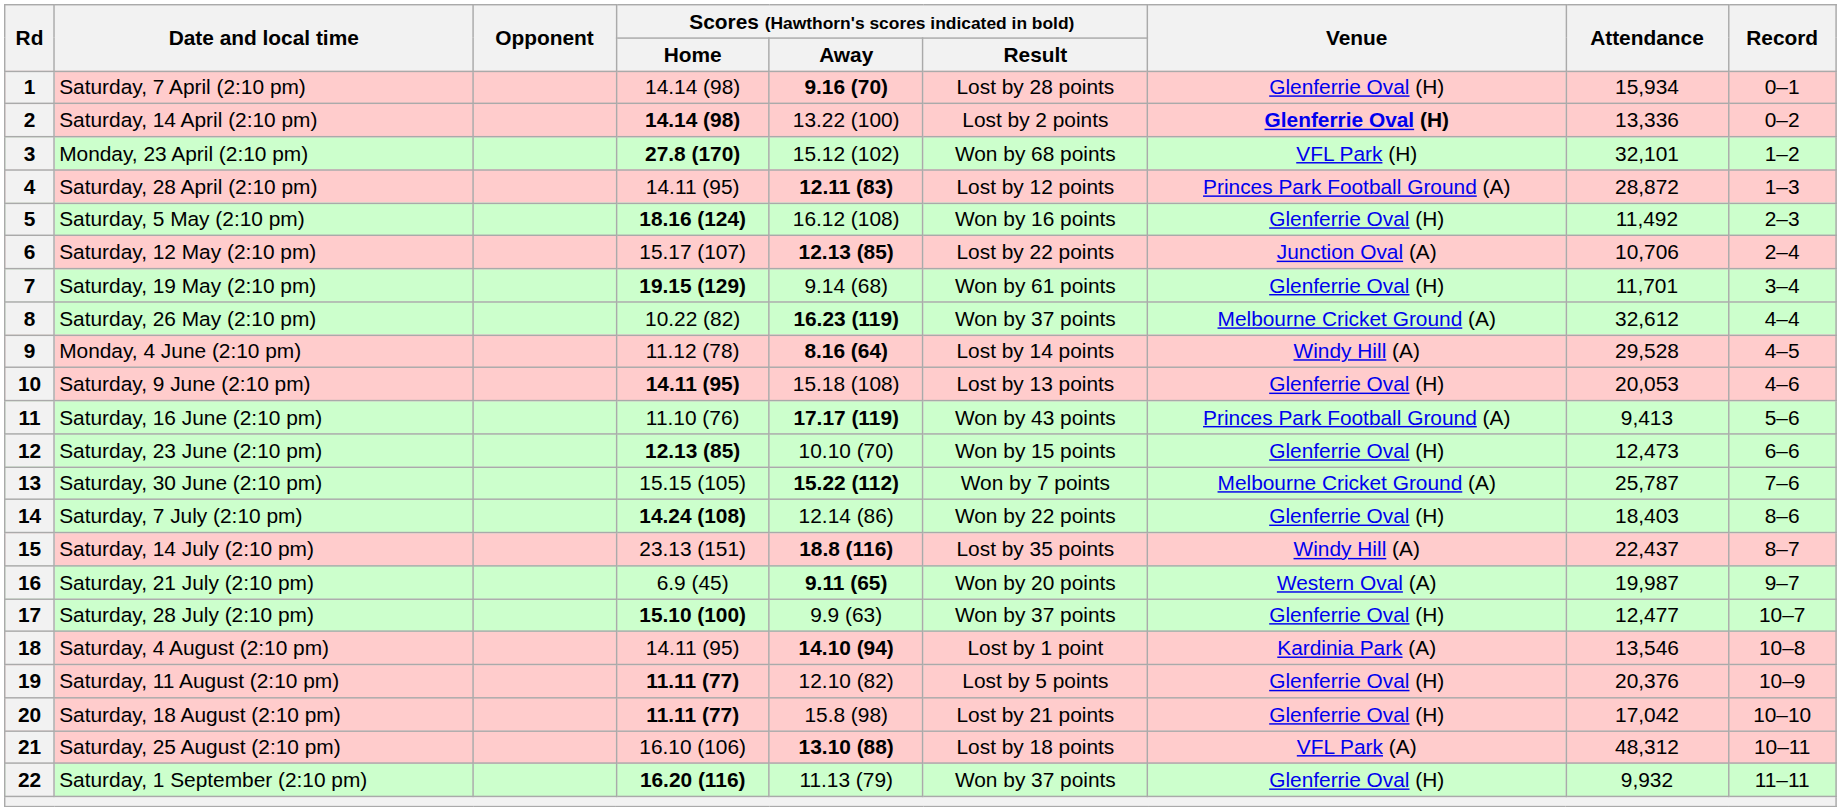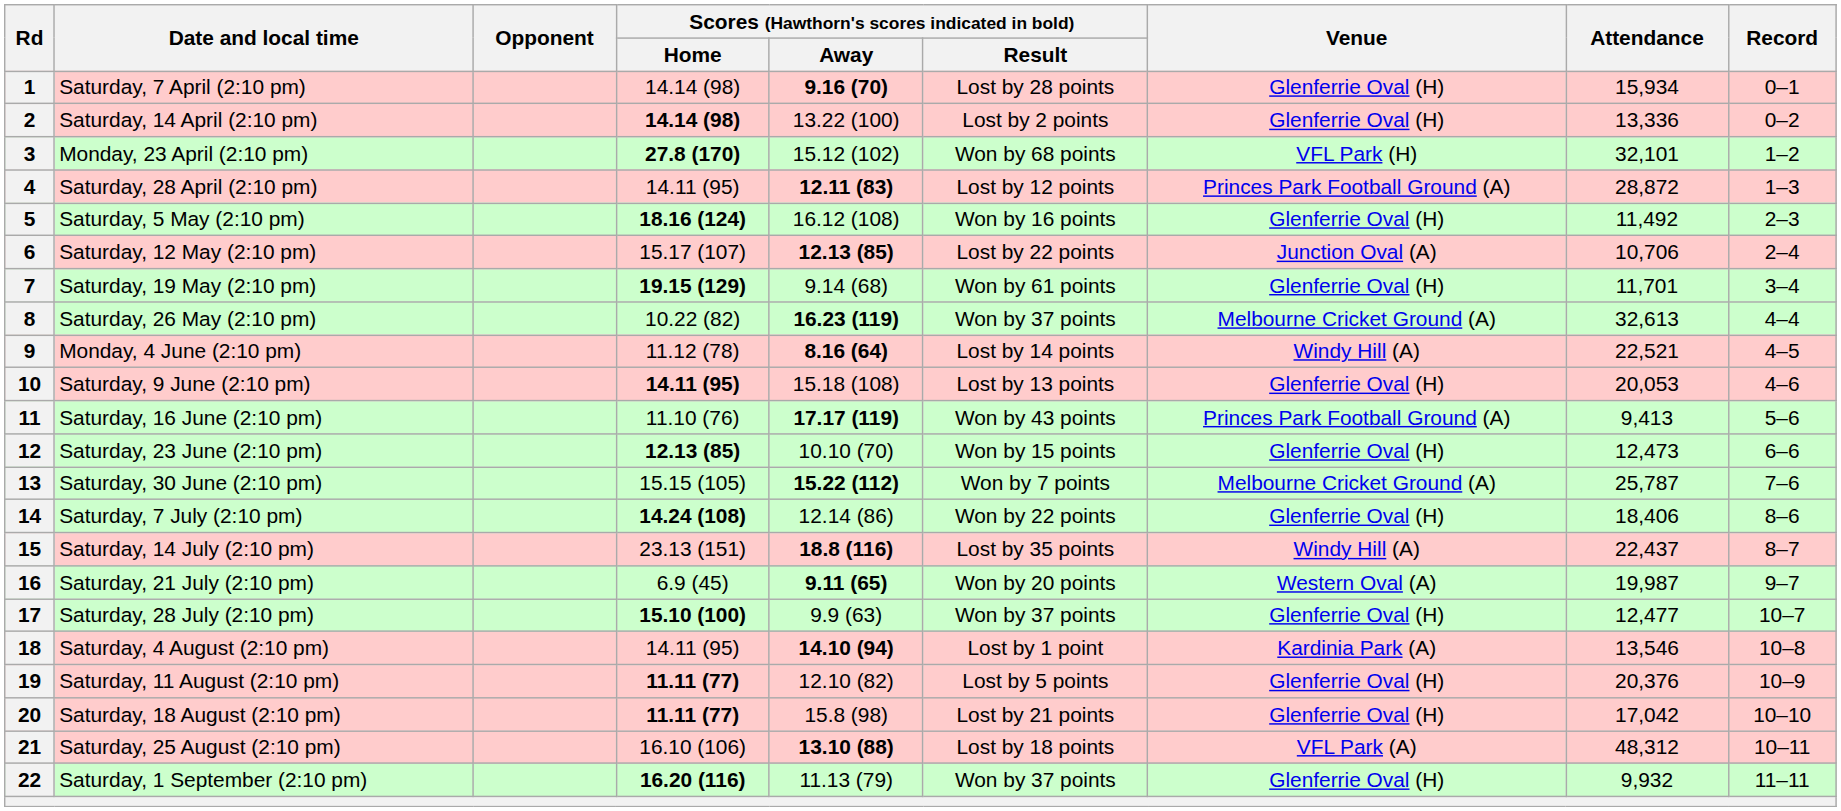2 | Venue: bold -> normal
8 | Attendance: 32,612 -> 32,613
9 | Attendance: 29,528 -> 22,521
14 | Attendance: 18,403 -> 18,406
